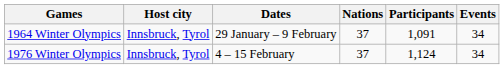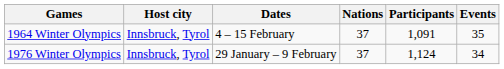1964 Winter Olympics | Dates: 29 January – 9 February -> 4 – 15 February
1964 Winter Olympics | Events: 34 -> 35
1976 Winter Olympics | Dates: 4 – 15 February -> 29 January – 9 February
